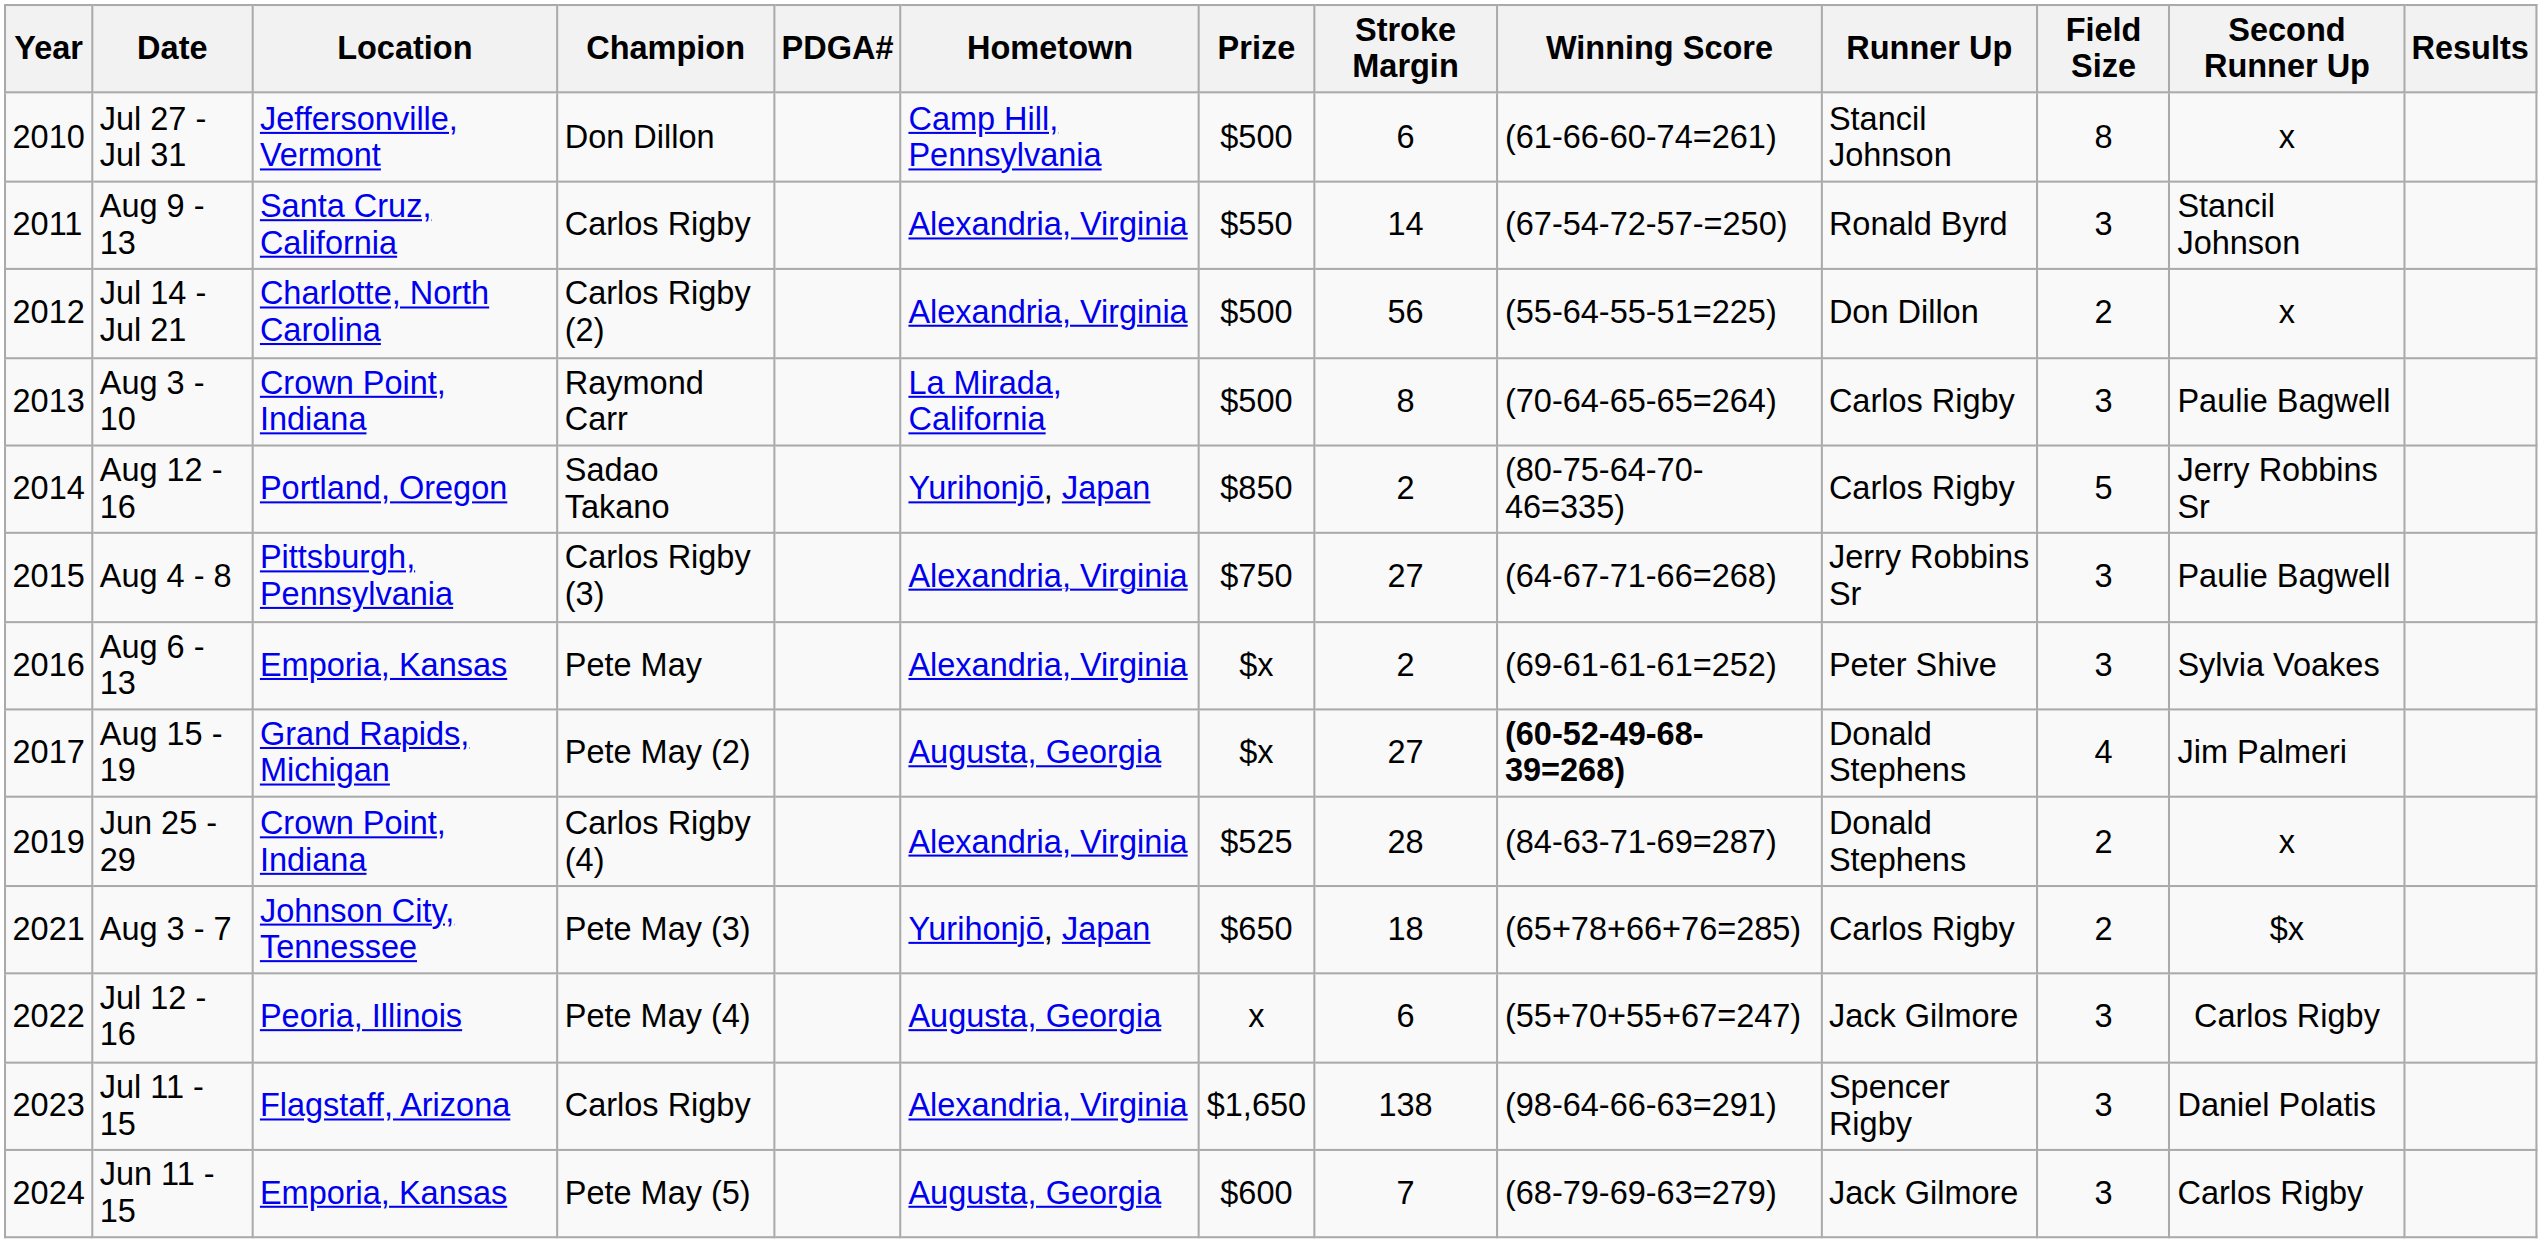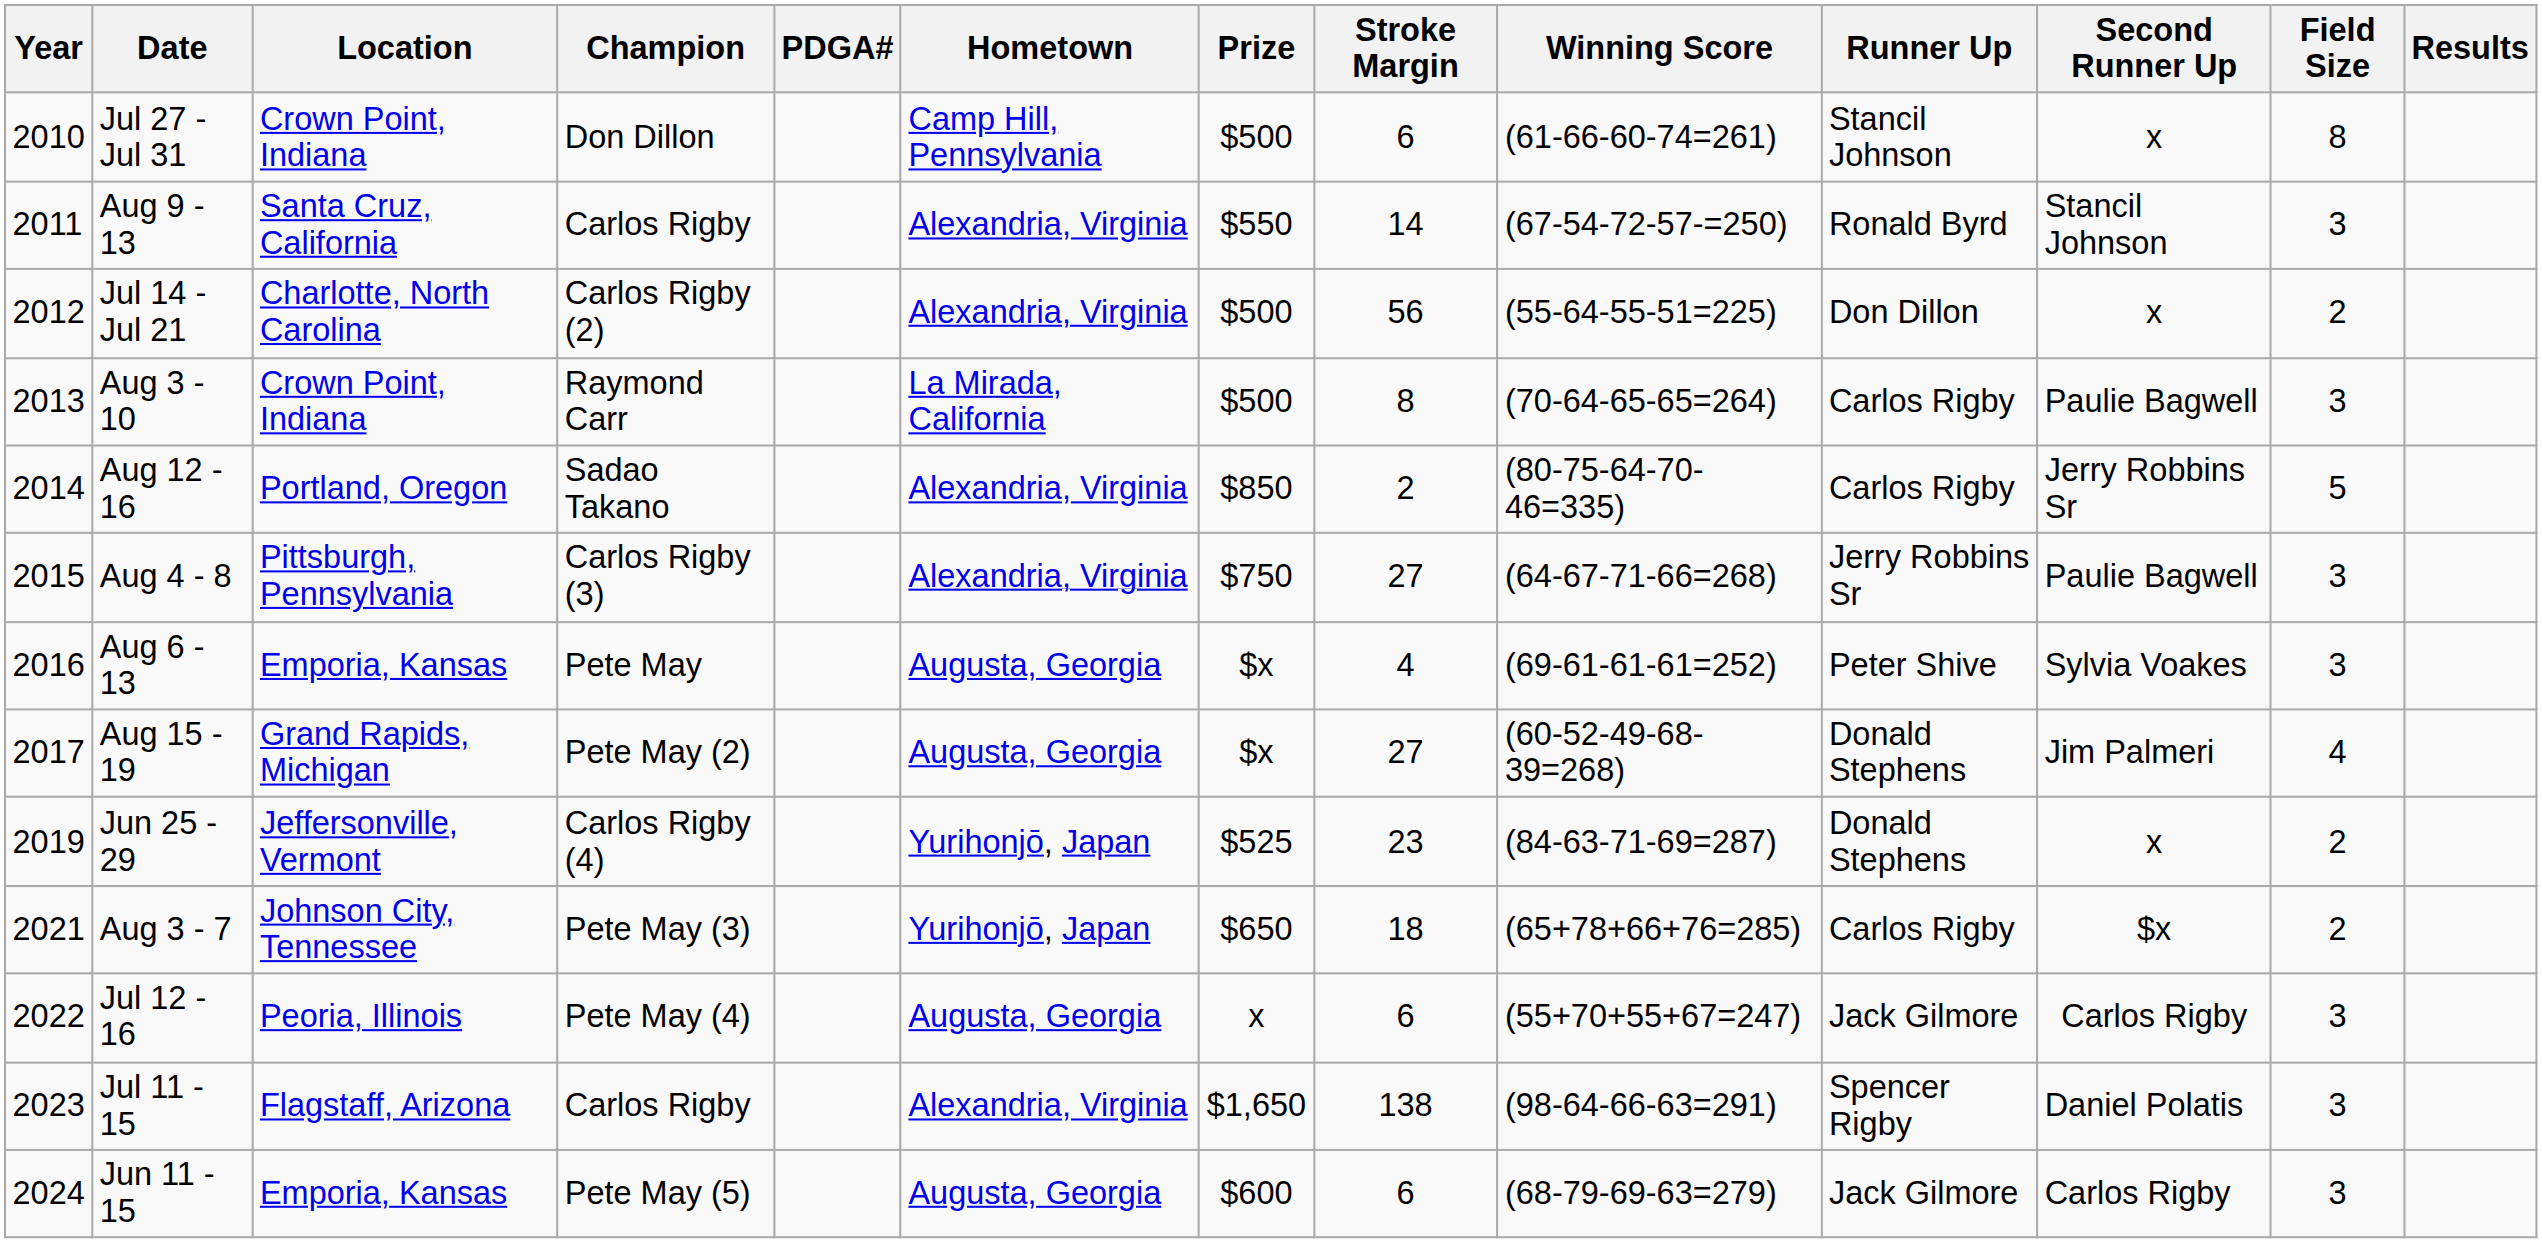columns swapped: Second Runner Up <-> Field Size
Jul 27 - Jul 31 | Location: Jeffersonville, Vermont -> Crown Point, Indiana
Aug 12 - 16 | Hometown: Yurihonjō, Japan -> Alexandria, Virginia
Aug 6 - 13 | Hometown: Alexandria, Virginia -> Augusta, Georgia
Aug 6 - 13 | Stroke Margin: 2 -> 4
Aug 15 - 19 | Winning Score: bold -> normal
Jun 25 - 29 | Location: Crown Point, Indiana -> Jeffersonville, Vermont
Jun 25 - 29 | Hometown: Alexandria, Virginia -> Yurihonjō, Japan
Jun 25 - 29 | Stroke Margin: 28 -> 23
Jun 11 - 15 | Stroke Margin: 7 -> 6
